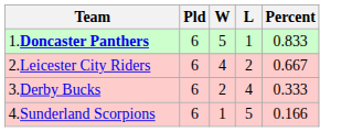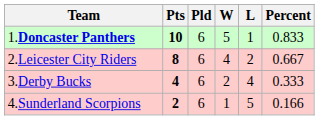+ column: Pts | 10 | 8 | 4 | 2
